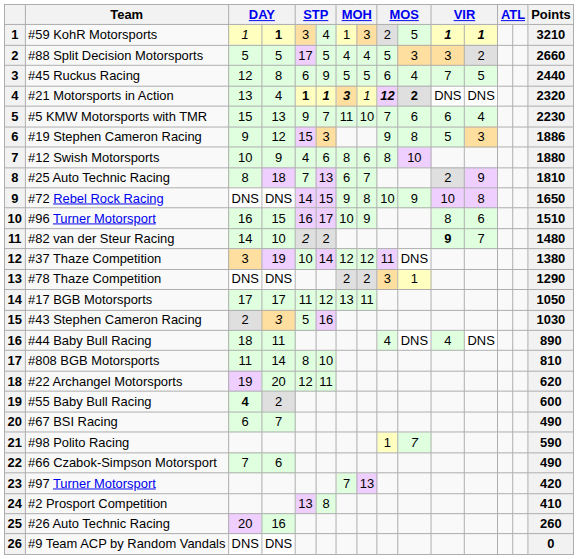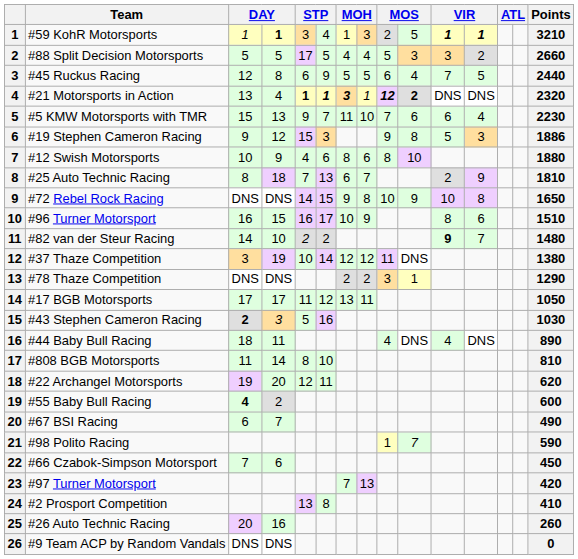#43 Stephen Cameron Racing | column 3: normal -> bold
#66 Czabok-Simpson Motorsport | Points: 490 -> 450
